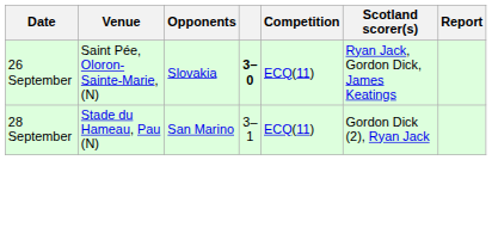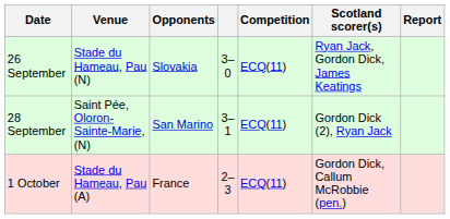26 September | Venue: Saint Pée, Oloron-Sainte-Marie, (N) -> Stade du Hameau, Pau (N)
26 September | column 4: bold -> normal
28 September | Venue: Stade du Hameau, Pau (N) -> Saint Pée, Oloron-Sainte-Marie, (N)
+ row: 1 October | Stade du Hameau, Pau (A) | France | 2–3 | ECQ(11) | Gordon Dick, Callum McRobbie (pen.)
